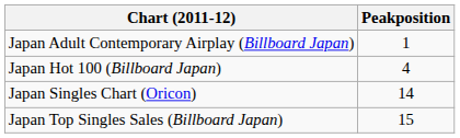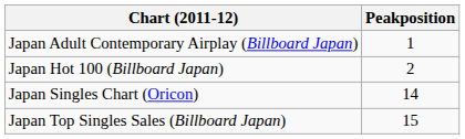Japan Hot 100 (Billboard Japan) | Peakposition: 4 -> 2
